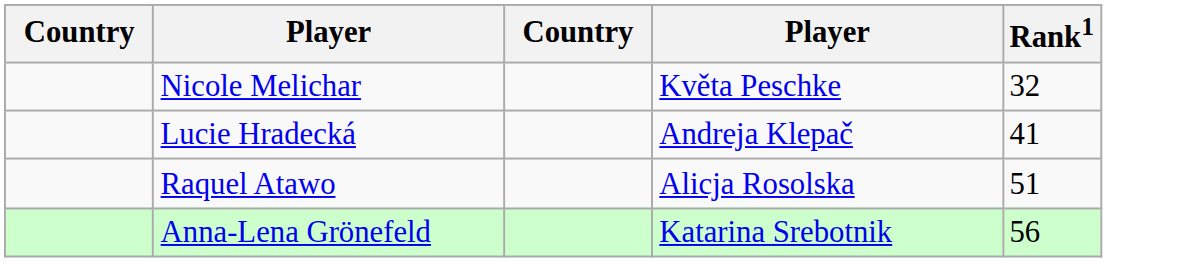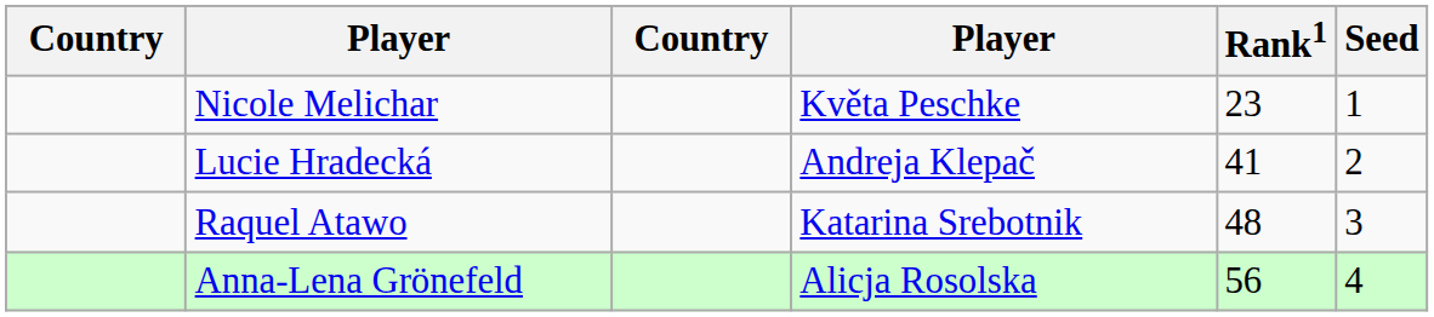+ column: Seed | 1 | 2 | 3 | 4
Nicole Melichar | Rank1: 32 -> 23
Raquel Atawo | column 4: Alicja Rosolska -> Katarina Srebotnik
Raquel Atawo | Rank1: 51 -> 48
Anna-Lena Grönefeld | column 4: Katarina Srebotnik -> Alicja Rosolska
